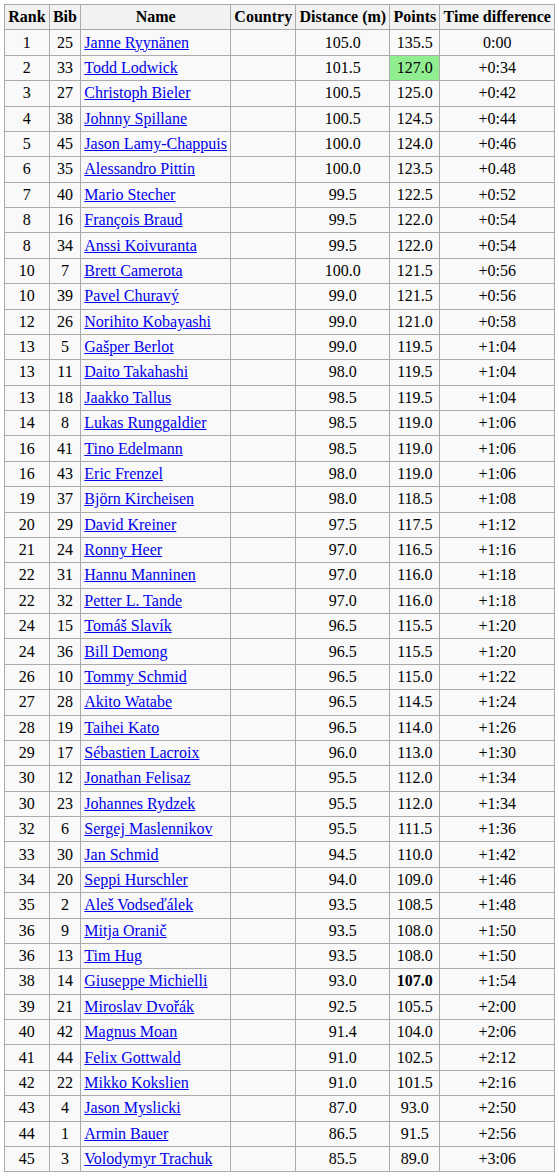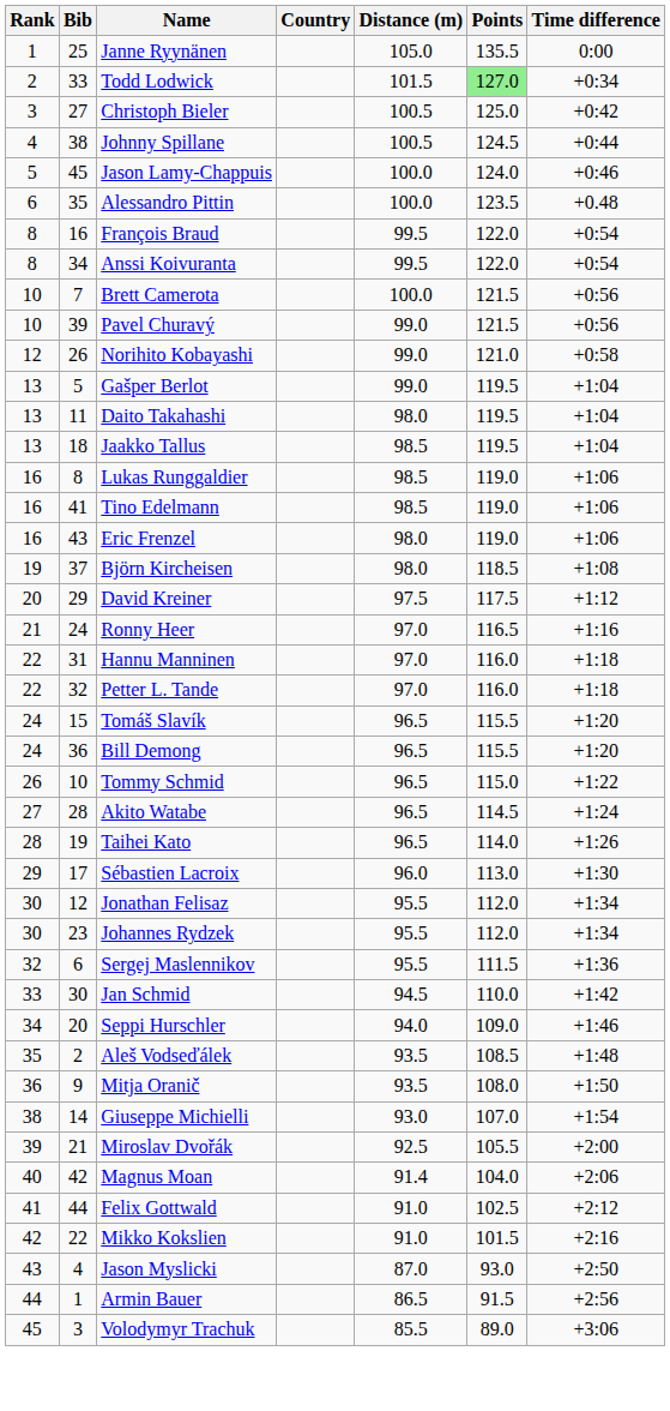- row: 7 | 40 | Mario Stecher | 99.5 | 122.5 | +0:52
Lukas Runggaldier | Rank: 14 -> 16
- row: 36 | 13 | Tim Hug | 93.5 | 108.0 | +1:50
Giuseppe Michielli | Points: bold -> normal
